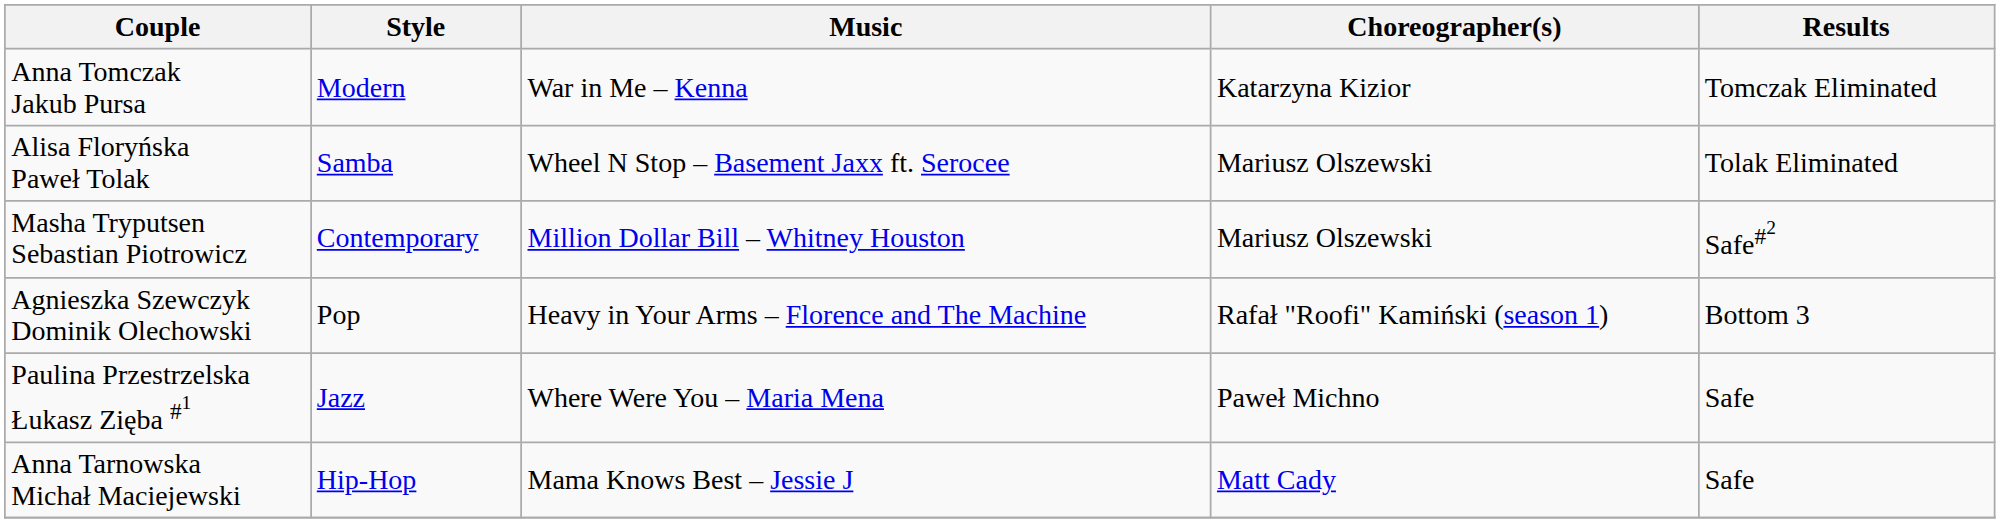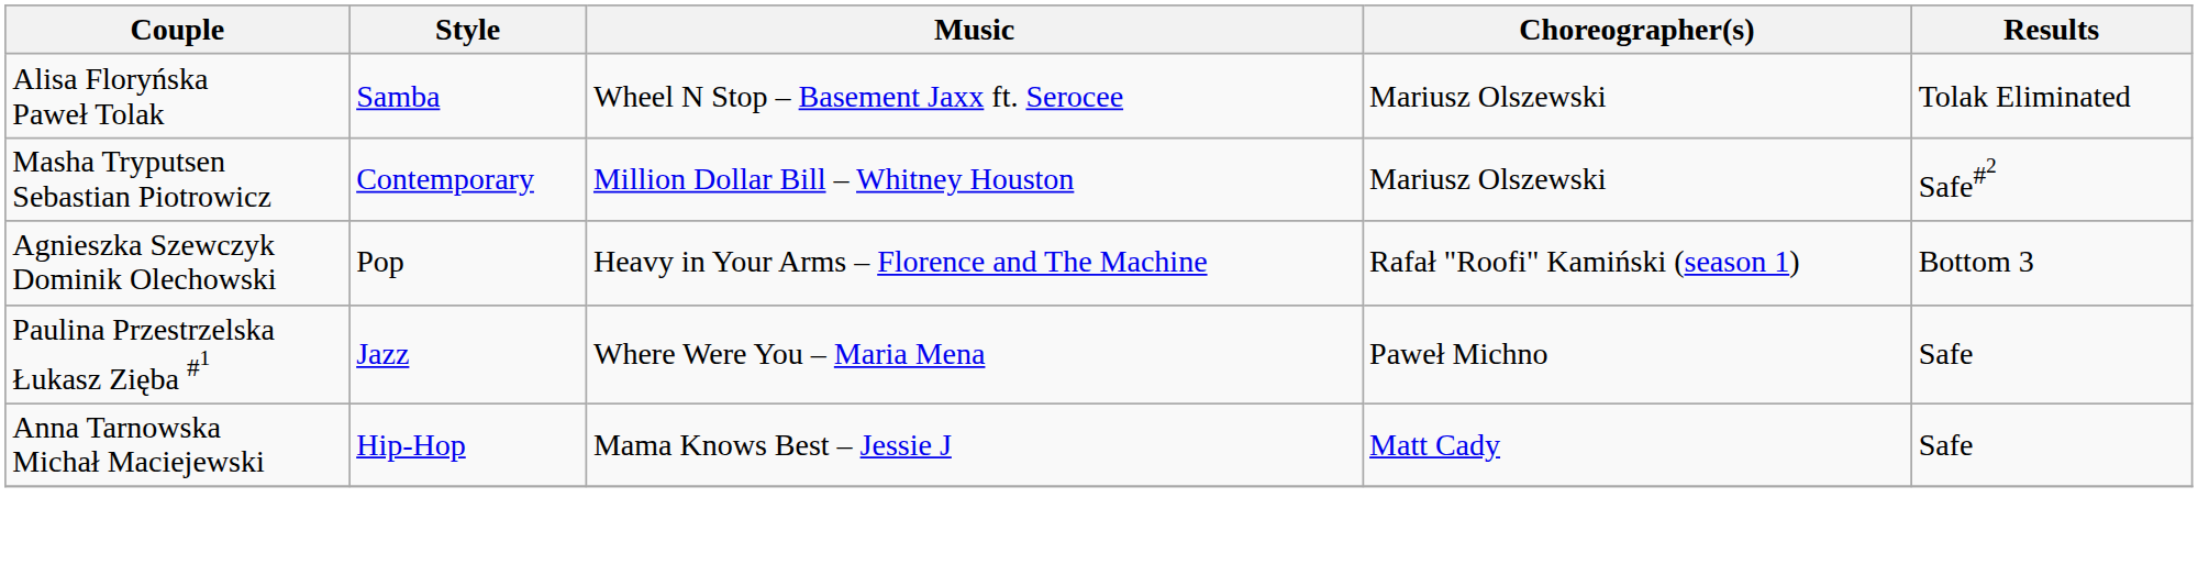- row: Anna Tomczak Jakub Pursa | Modern | War in Me – Kenna | Katarzyna Kizior | Tomczak Eliminated
